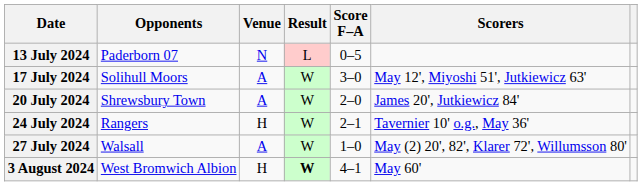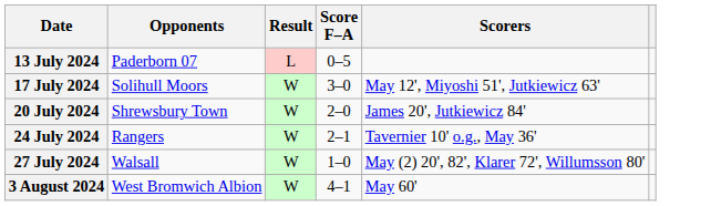- column: Venue | N | A | A | H | A | H
3 August 2024 | Result: bold -> normal
